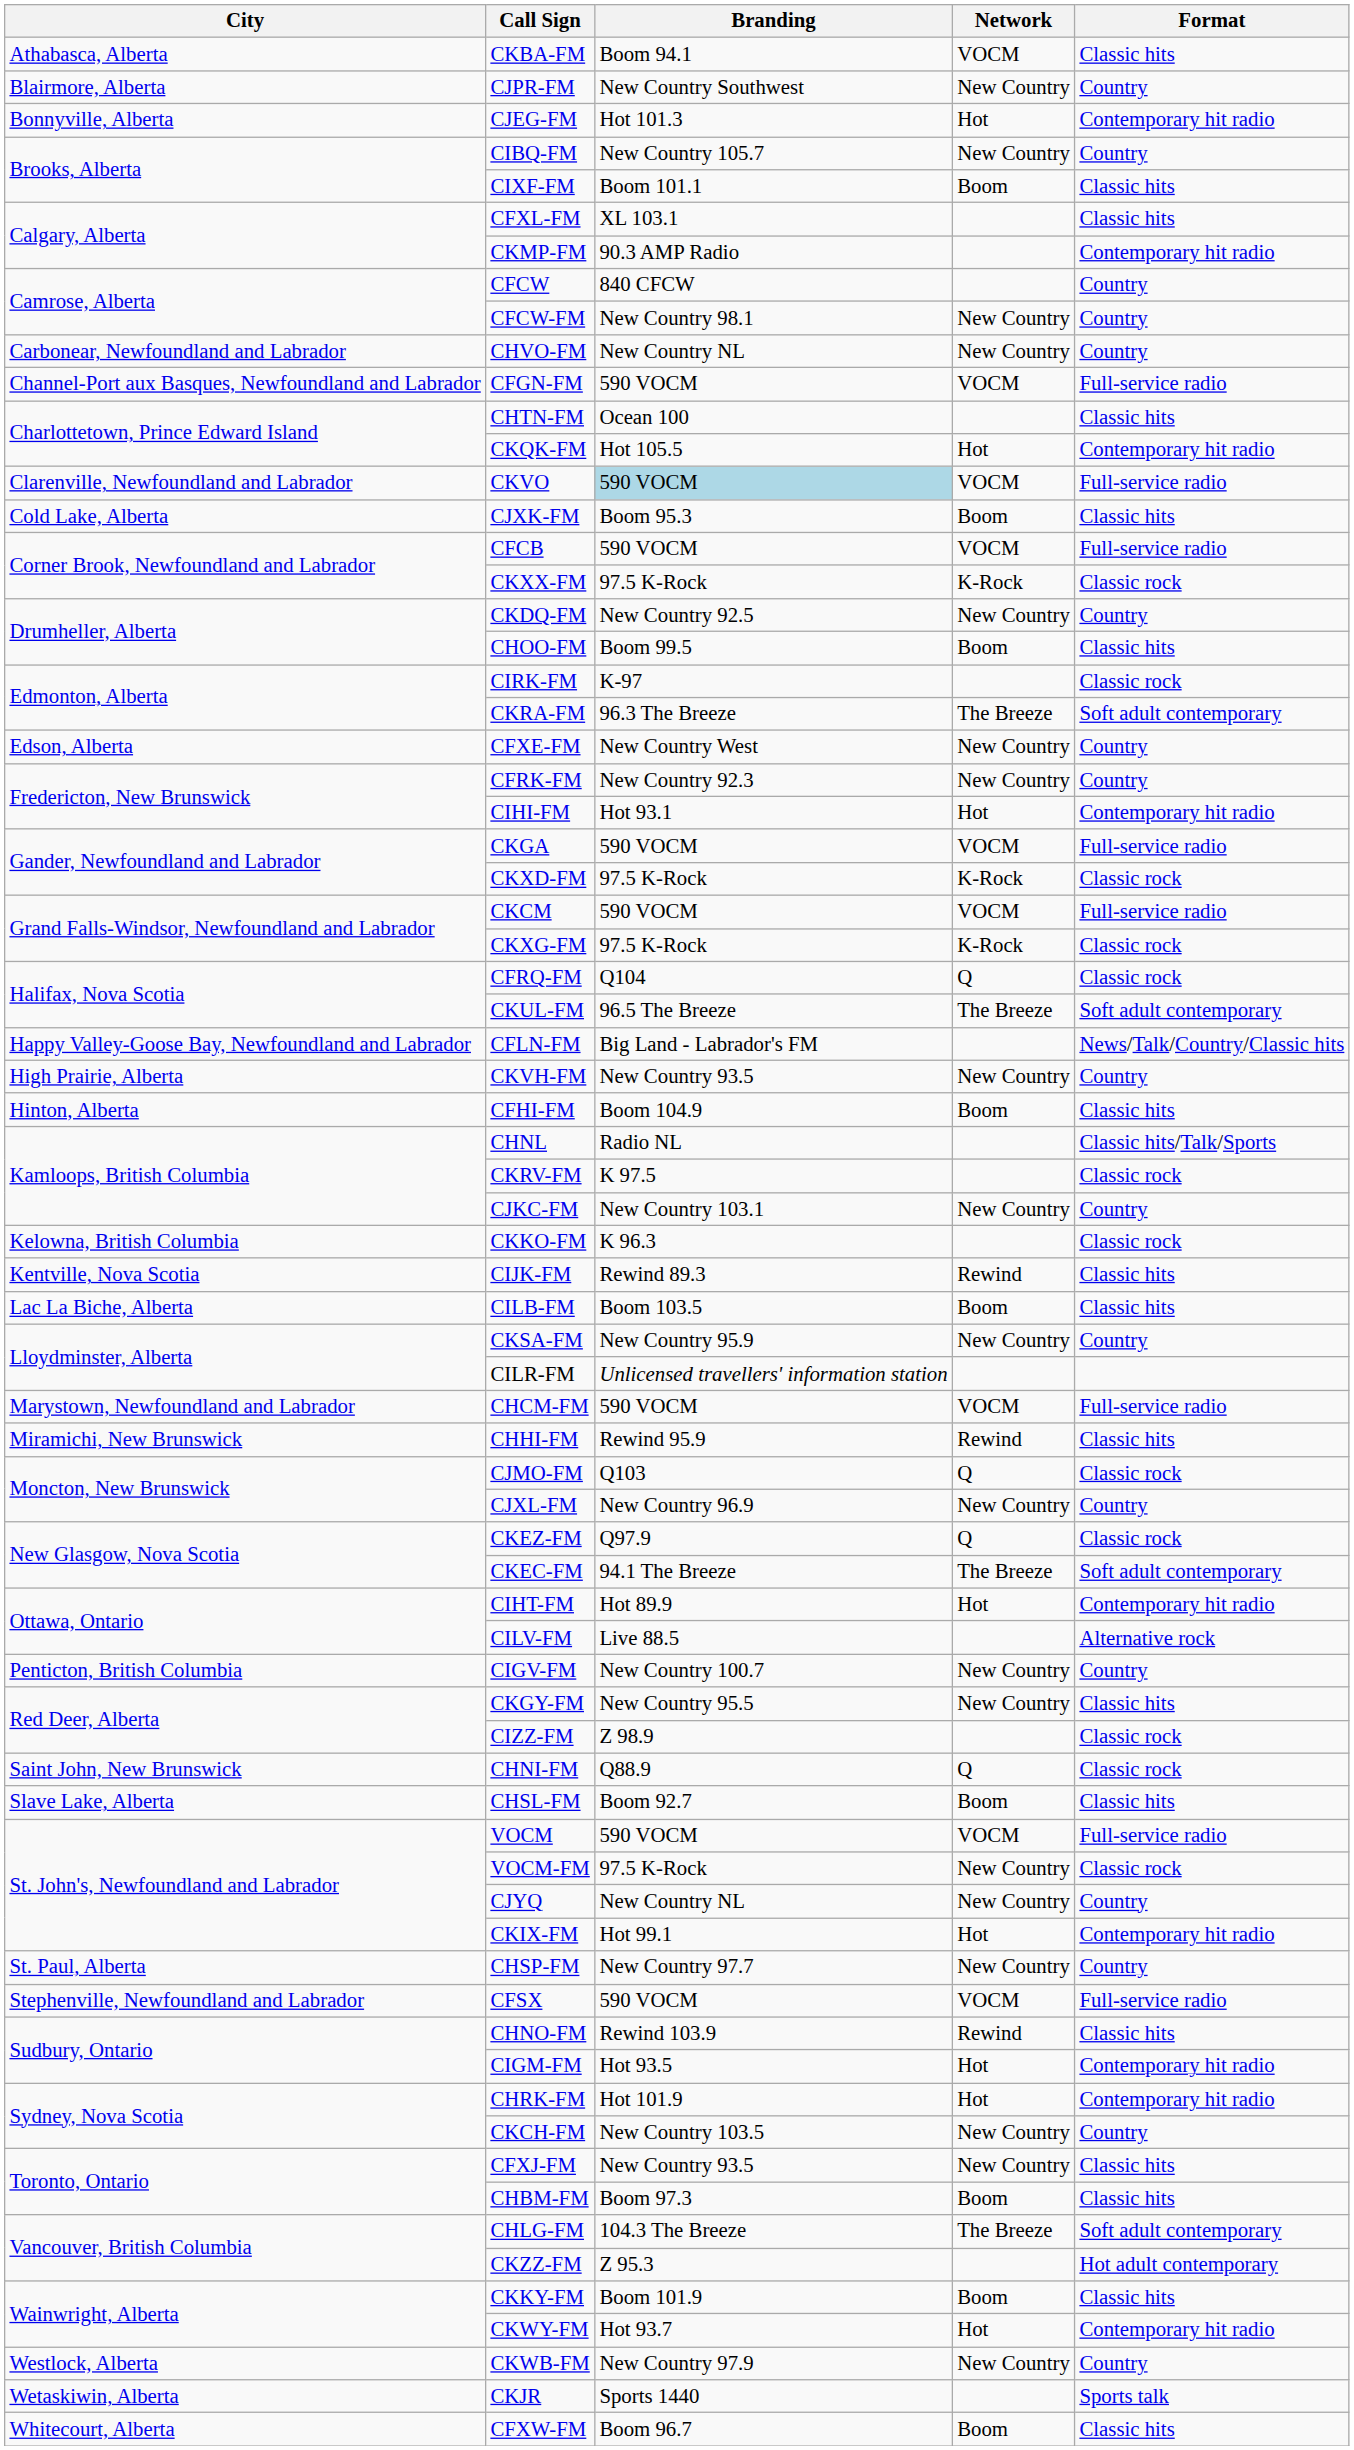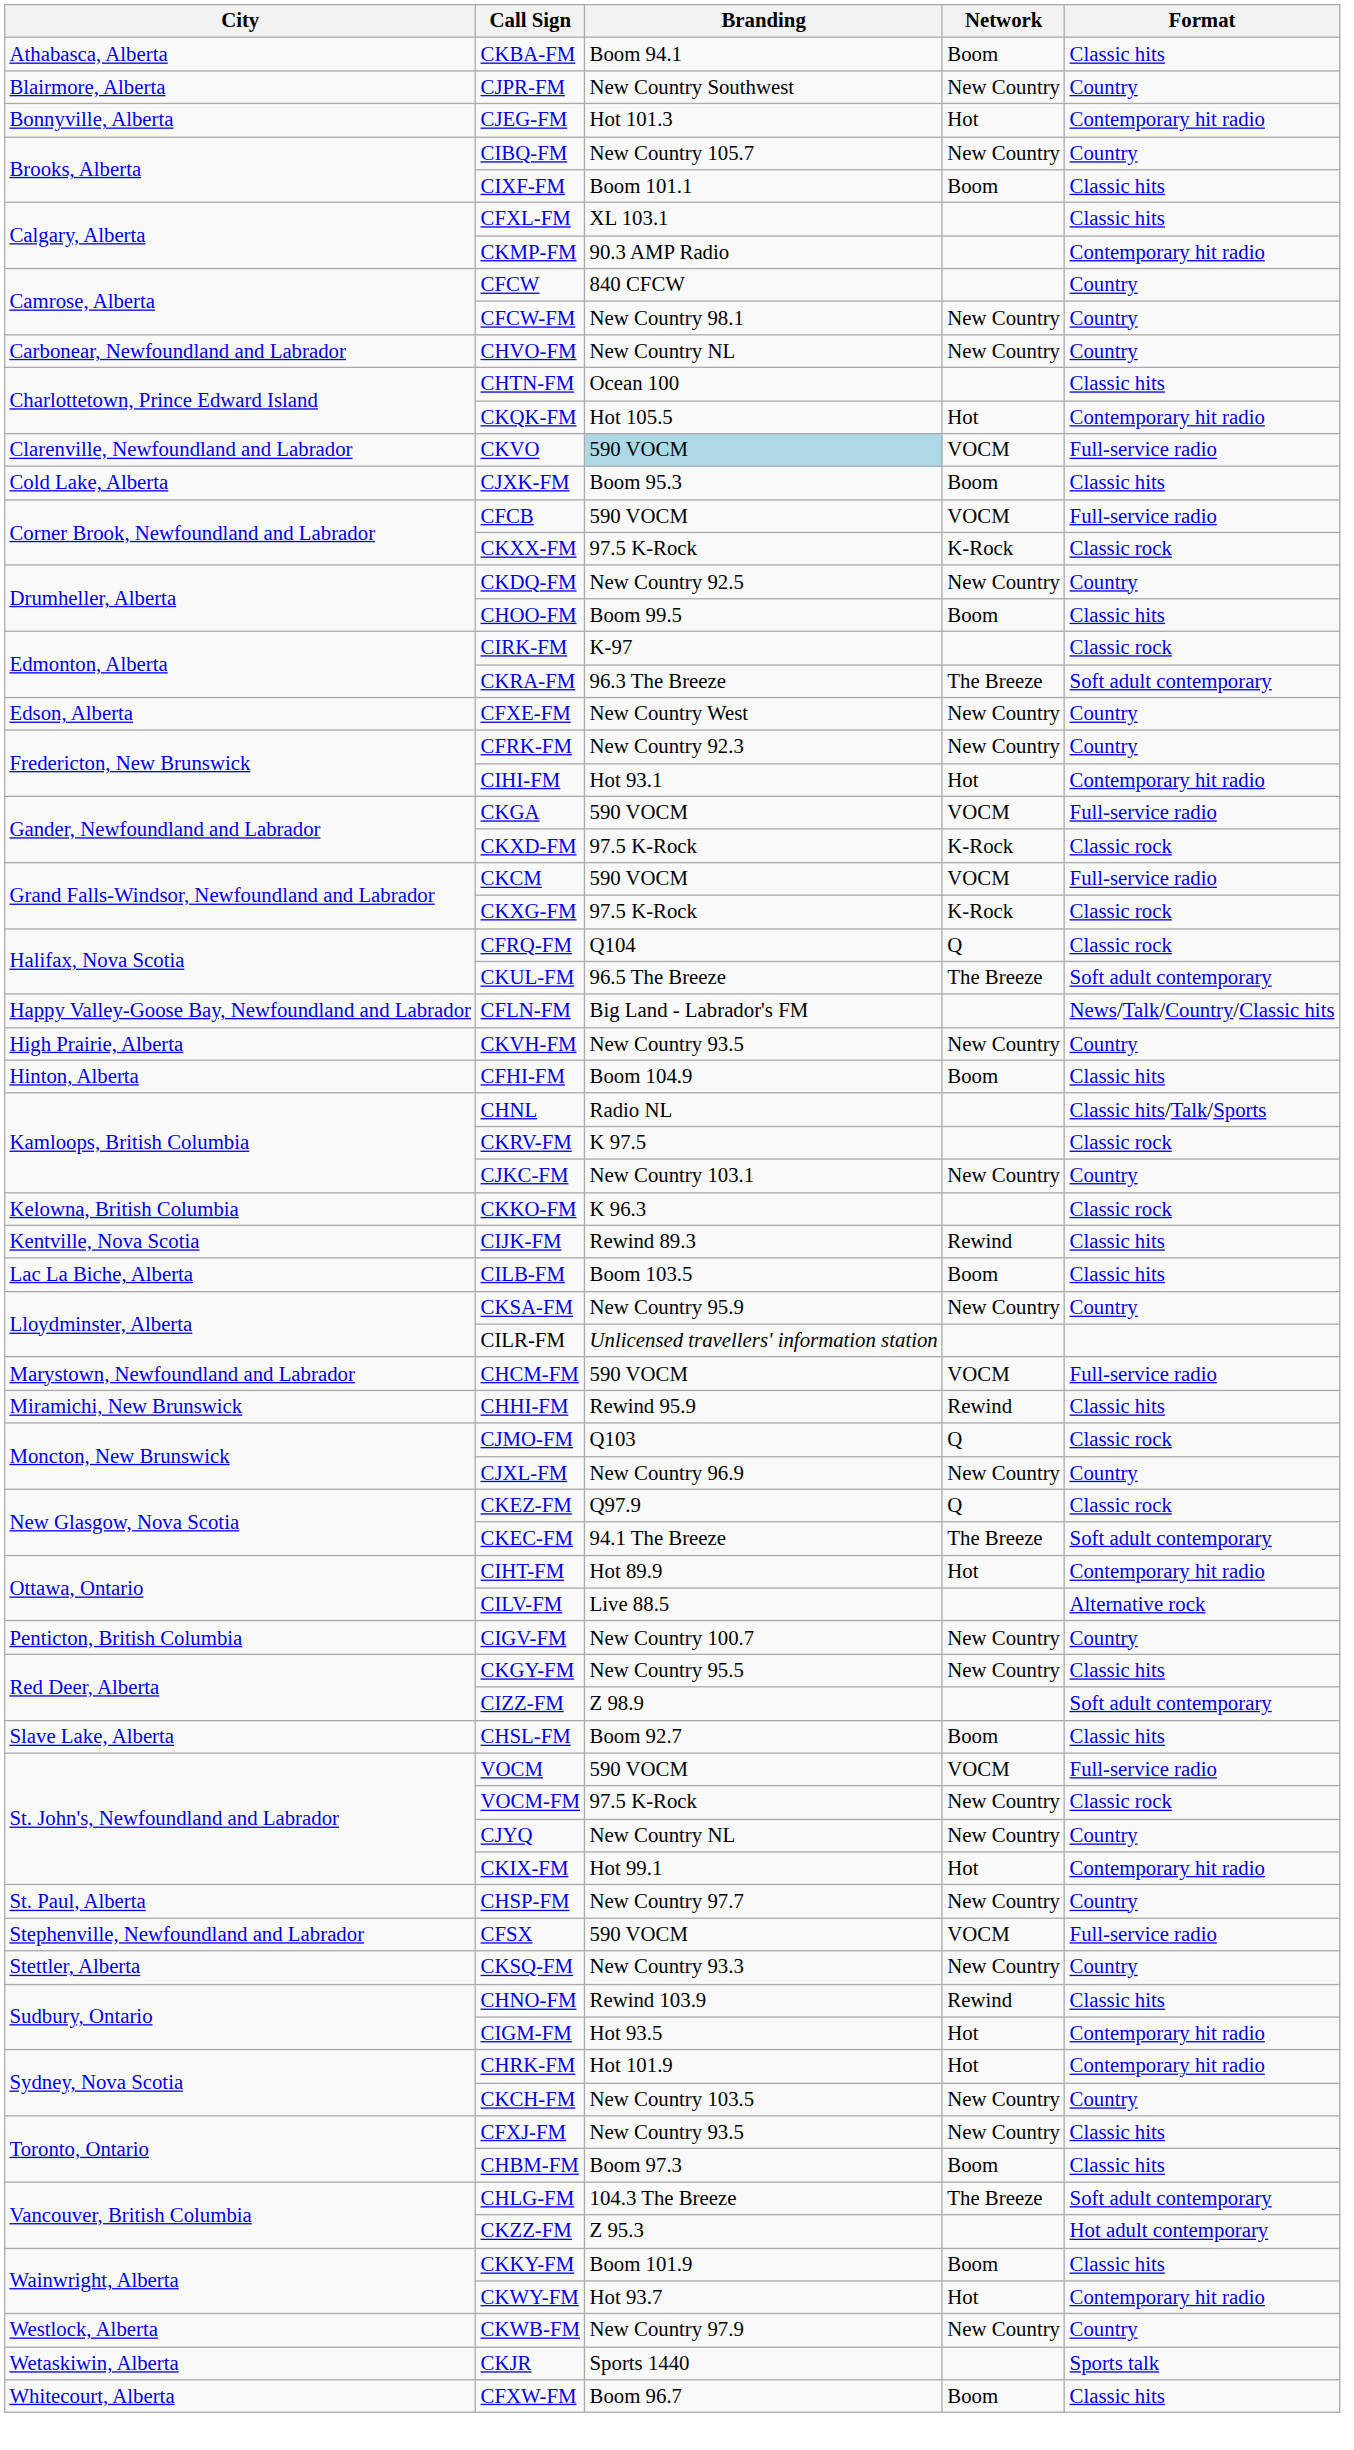CKBA-FM | Network: VOCM -> Boom
- row: Channel-Port aux Basques, Newfoundland and Labrador | CFGN-FM | 590 VOCM | VOCM | Full-service radio
CIZZ-FM | Format: Classic rock -> Soft adult contemporary
- row: Saint John, New Brunswick | CHNI-FM | Q88.9 | Q | Classic rock
+ row: Stettler, Alberta | CKSQ-FM | New Country 93.3 | New Country | Country
